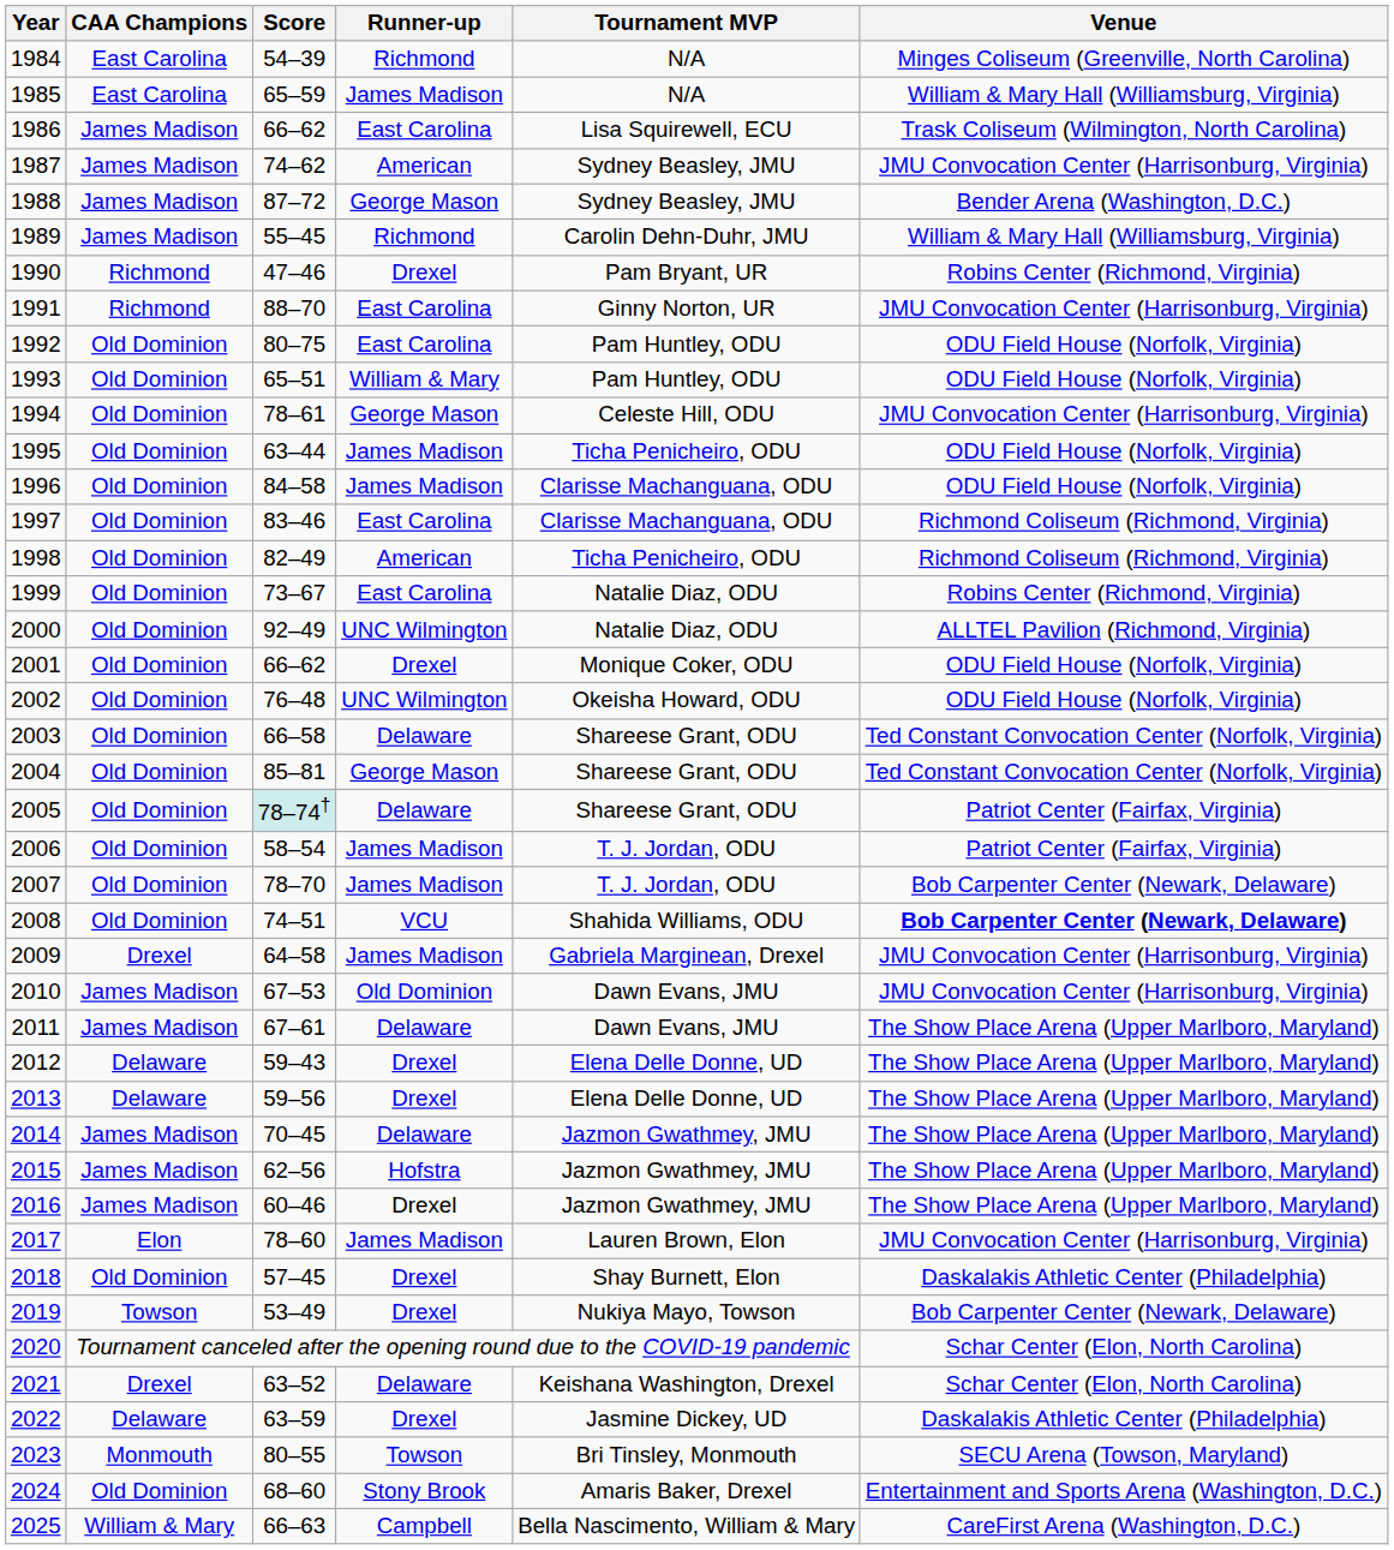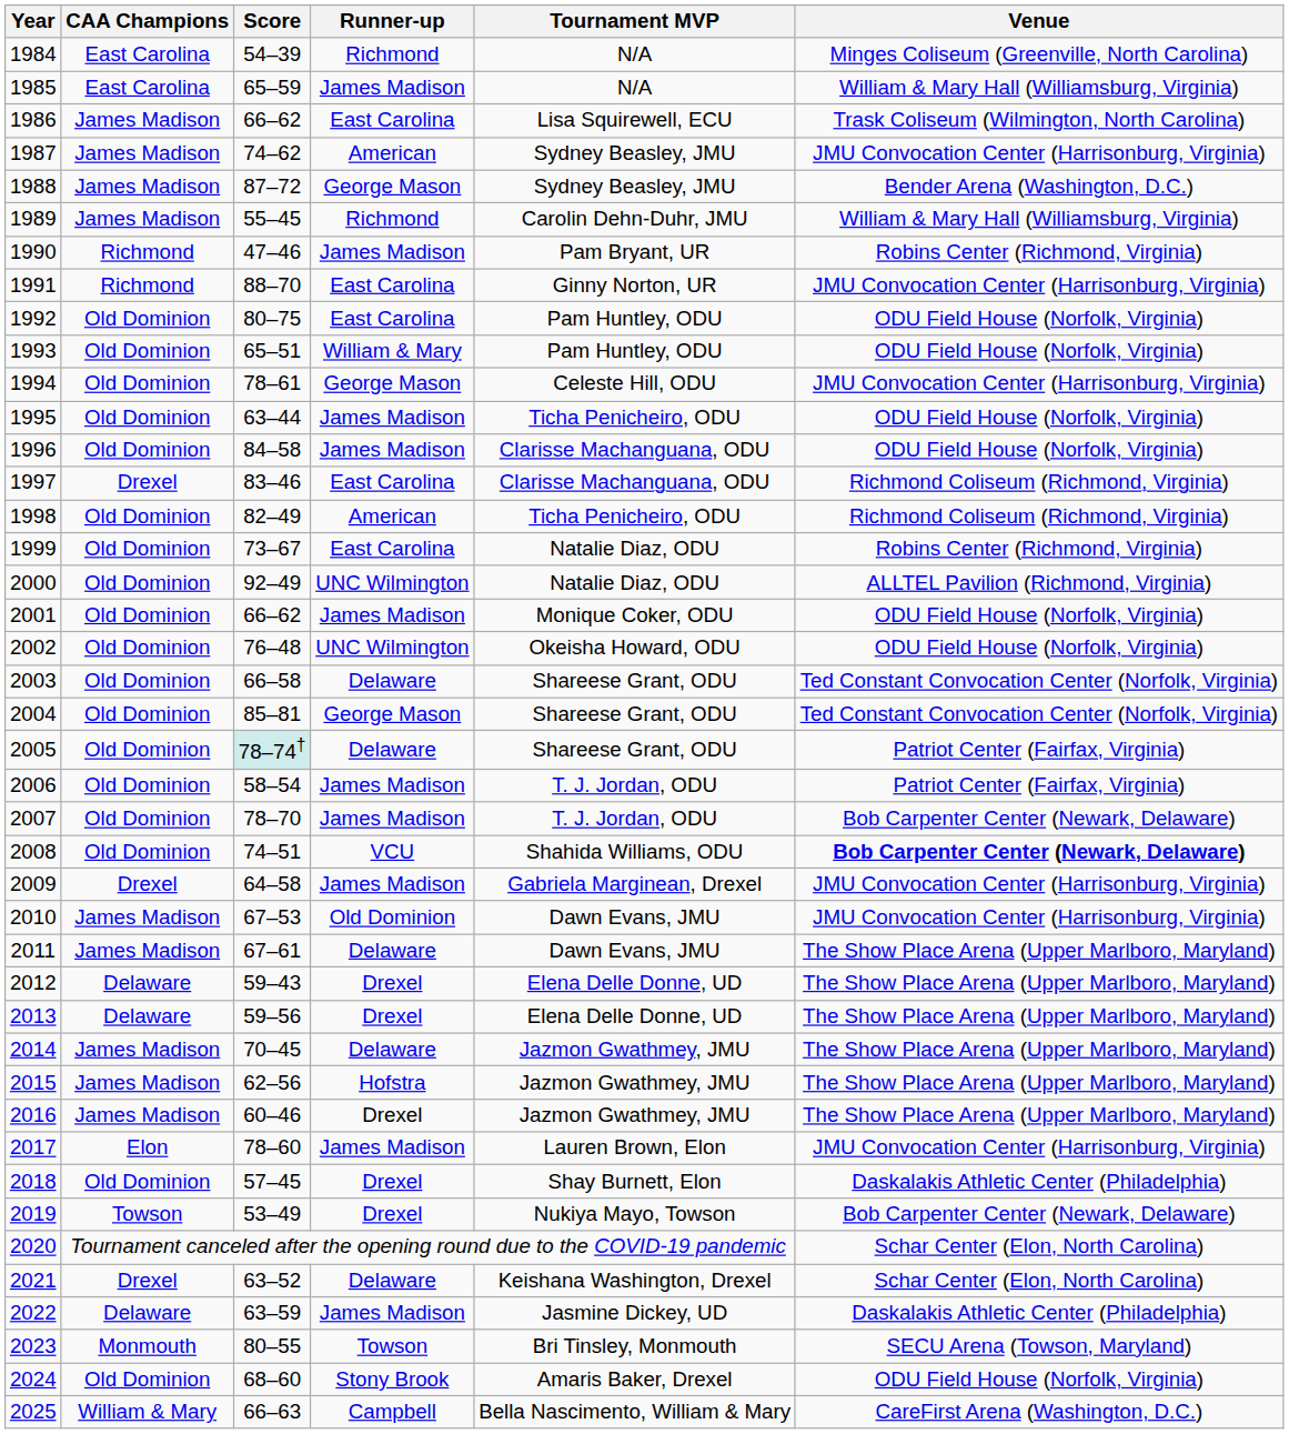1990 | Runner-up: Drexel -> James Madison
1997 | CAA Champions: Old Dominion -> Drexel
2001 | Runner-up: Drexel -> James Madison
2022 | Runner-up: Drexel -> James Madison
2024 | Venue: Entertainment and Sports Arena (Washington, D.C.) -> ODU Field House (Norfolk, Virginia)
